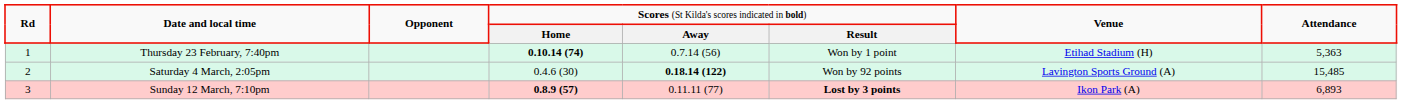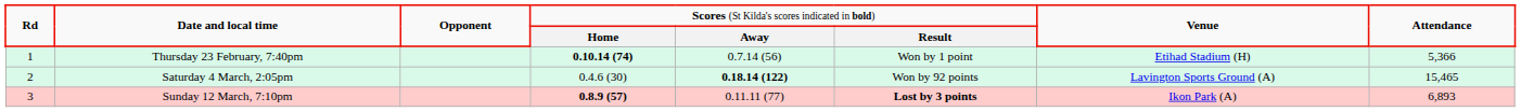Thursday 23 February, 7:40pm | column 8: 5,363 -> 5,366
Saturday 4 March, 2:05pm | column 8: 15,485 -> 15,465
